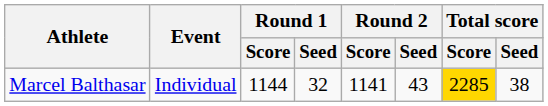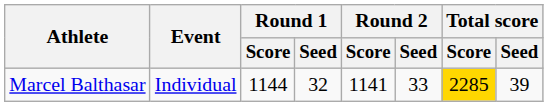Marcel Balthasar | Round 2 / Seed: 43 -> 33
Marcel Balthasar | Total score / Seed: 38 -> 39
